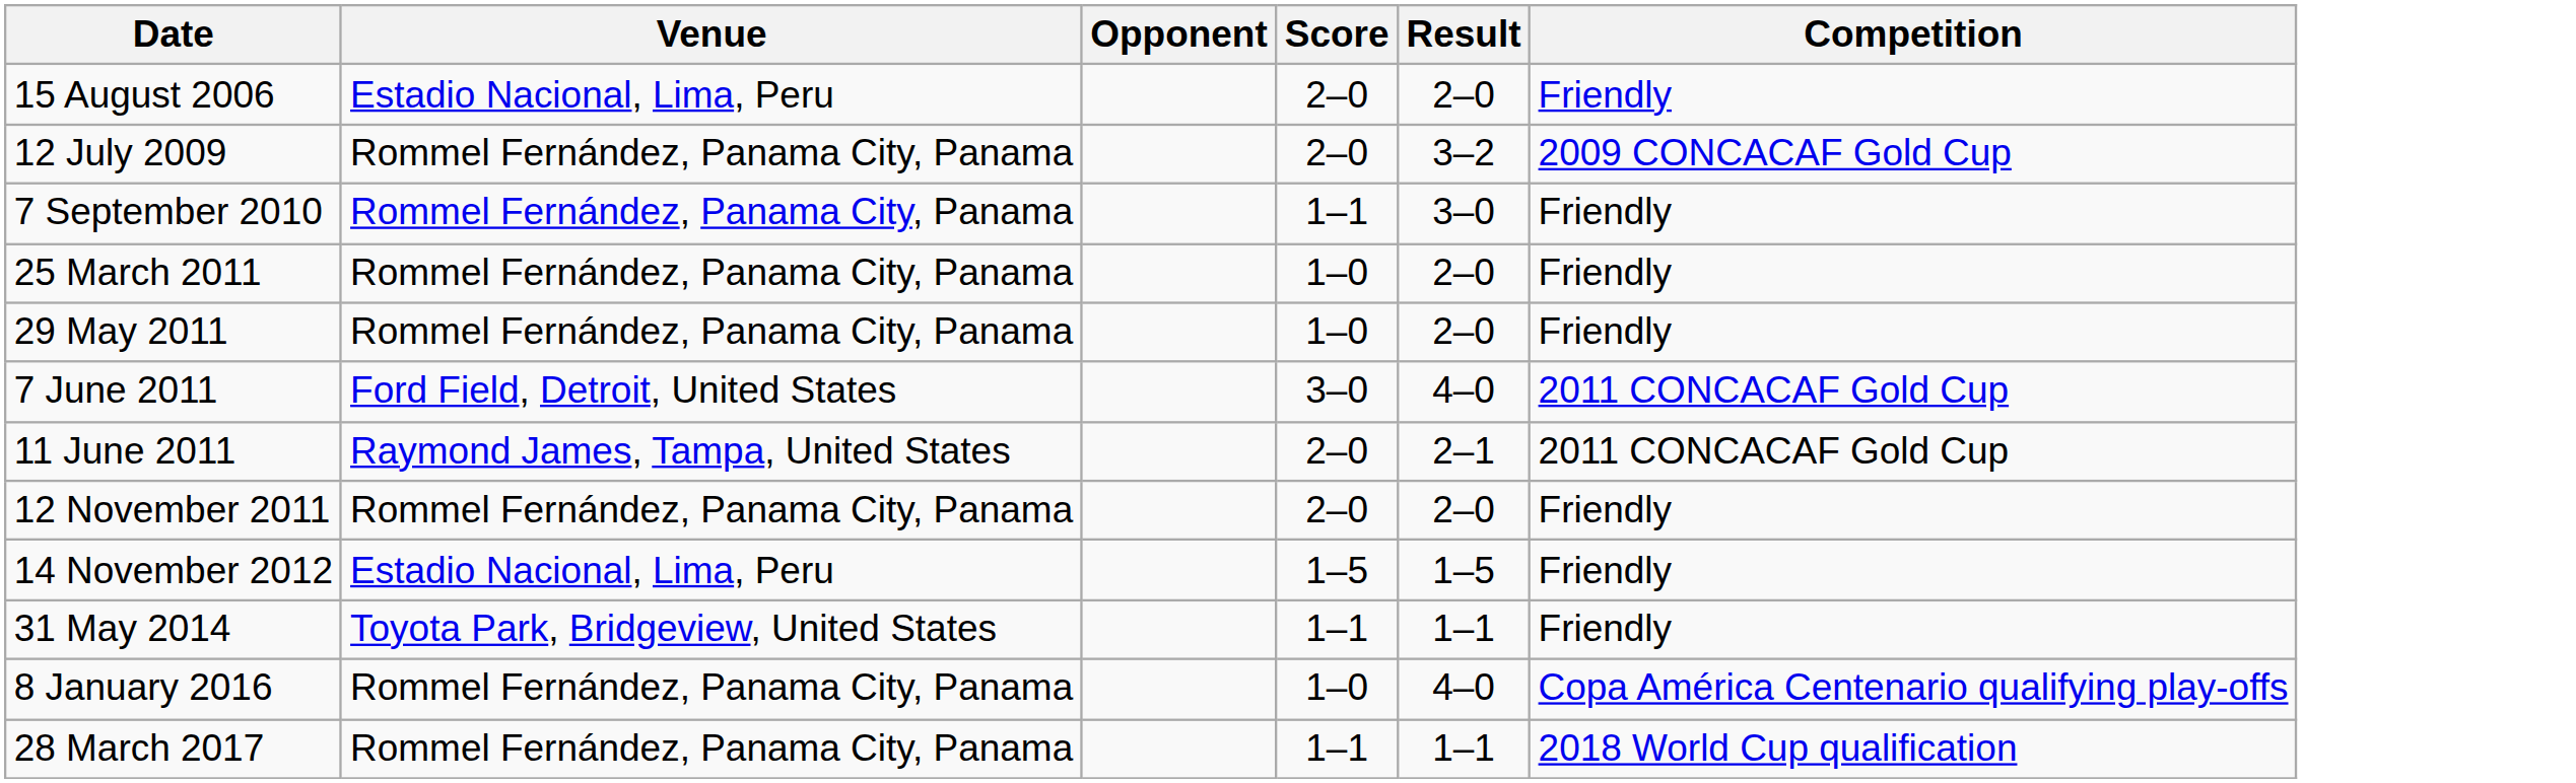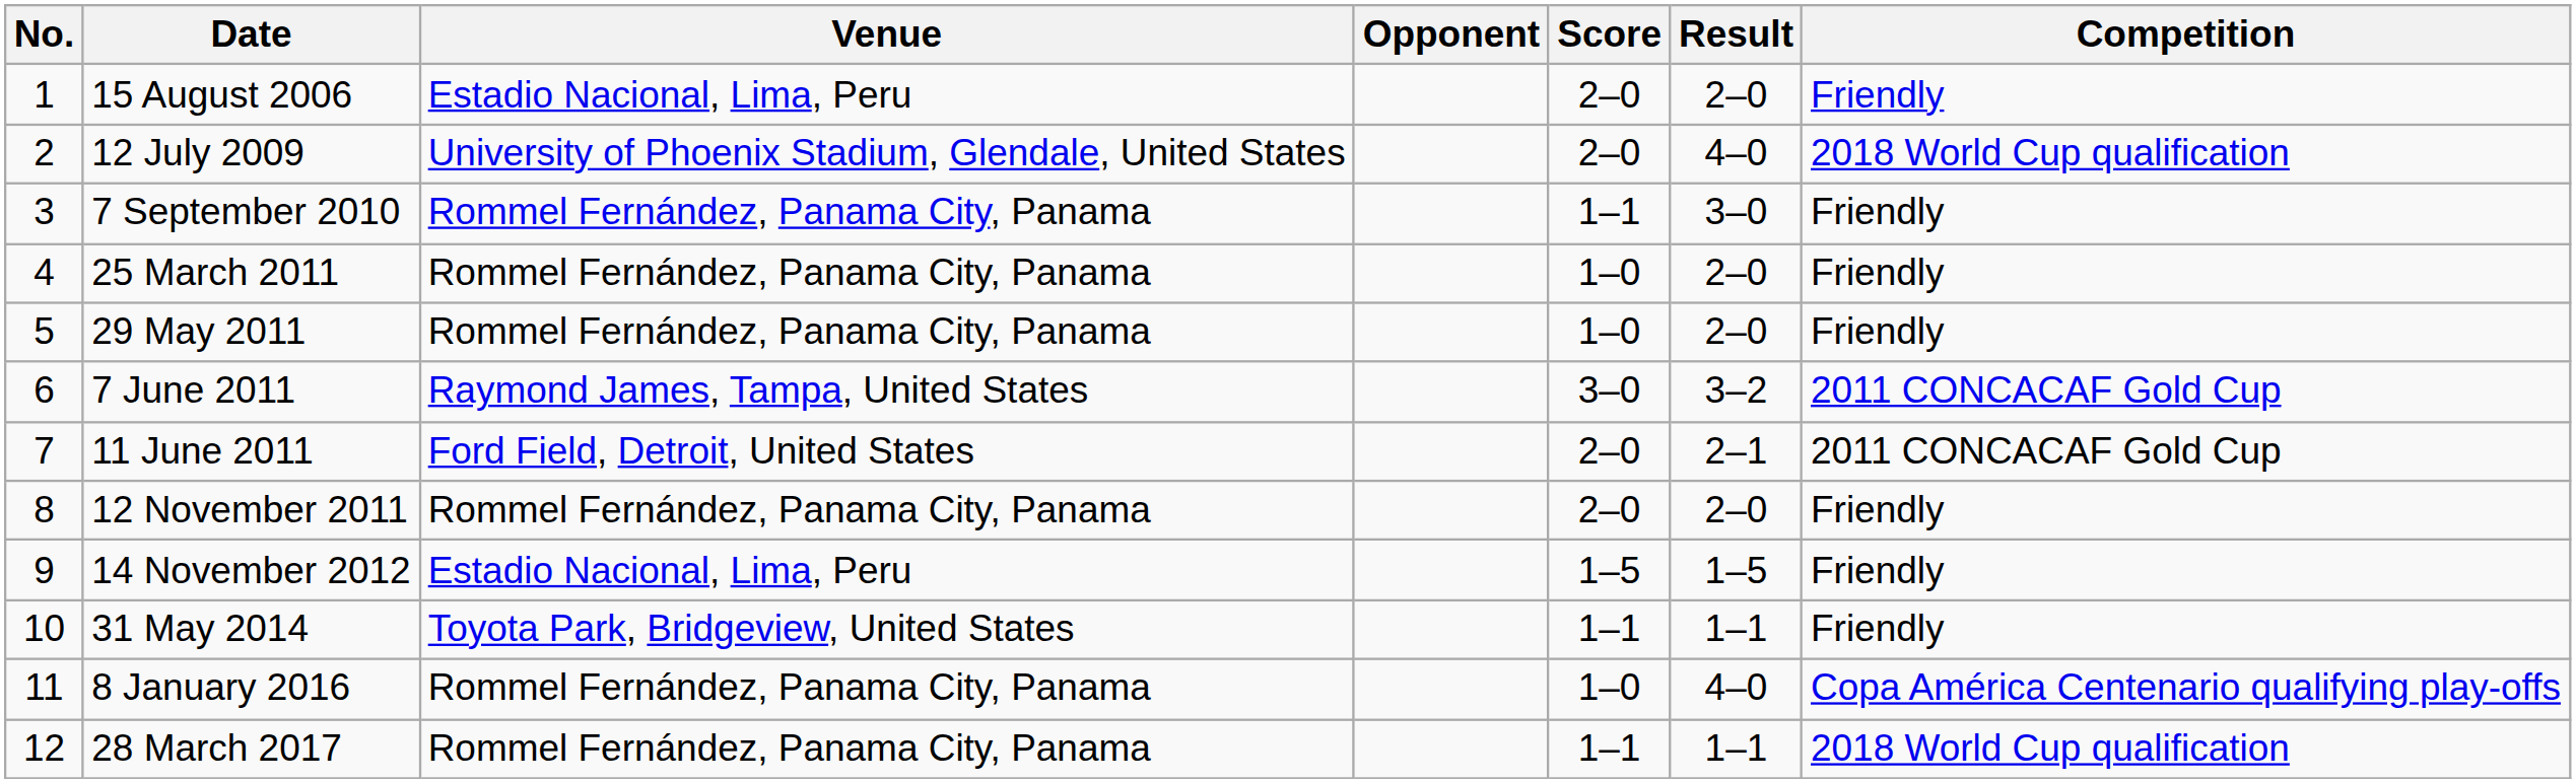+ column: No. | 1 | 2 | 3 | 4 | 5 | 6 | 7 | 8 | 9 | 10 | 11 | 12
12 July 2009 | Venue: Rommel Fernández, Panama City, Panama -> University of Phoenix Stadium, Glendale, United States
12 July 2009 | Result: 3–2 -> 4–0
12 July 2009 | Competition: 2009 CONCACAF Gold Cup -> 2018 World Cup qualification
7 June 2011 | Venue: Ford Field, Detroit, United States -> Raymond James, Tampa, United States
7 June 2011 | Result: 4–0 -> 3–2
11 June 2011 | Venue: Raymond James, Tampa, United States -> Ford Field, Detroit, United States
